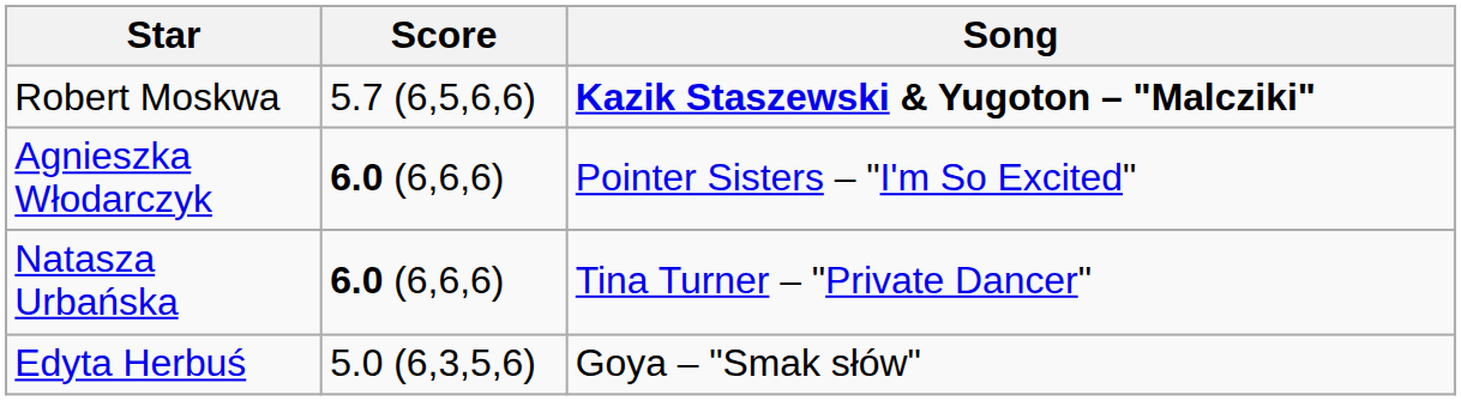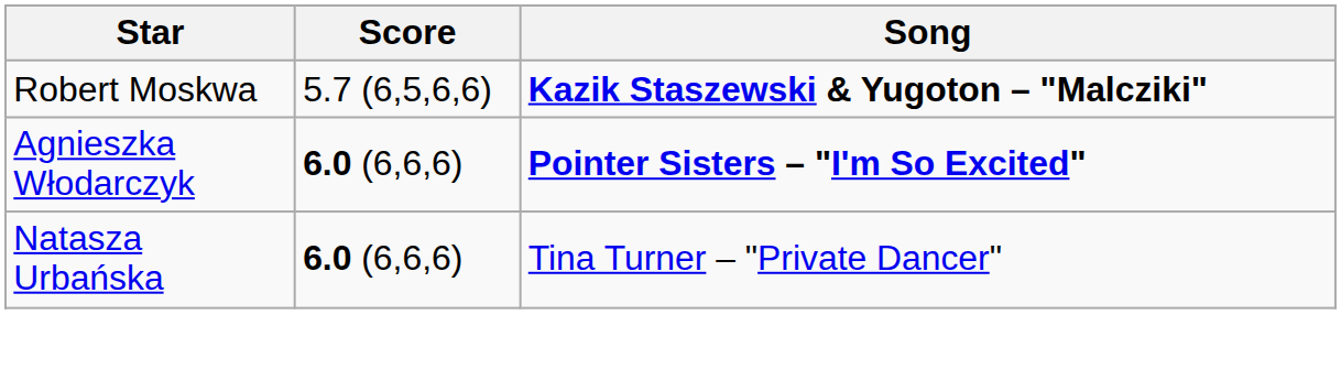Agnieszka Włodarczyk | Song: normal -> bold
- row: Edyta Herbuś | 5.0 (6,3,5,6) | Goya – "Smak słów"
